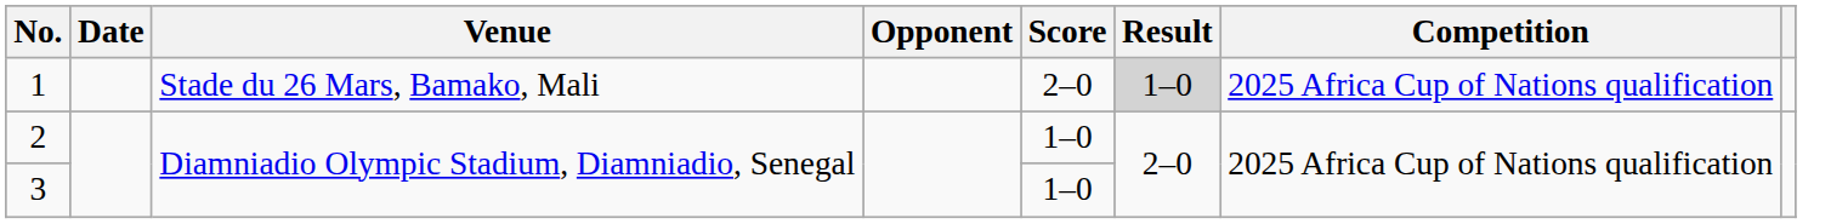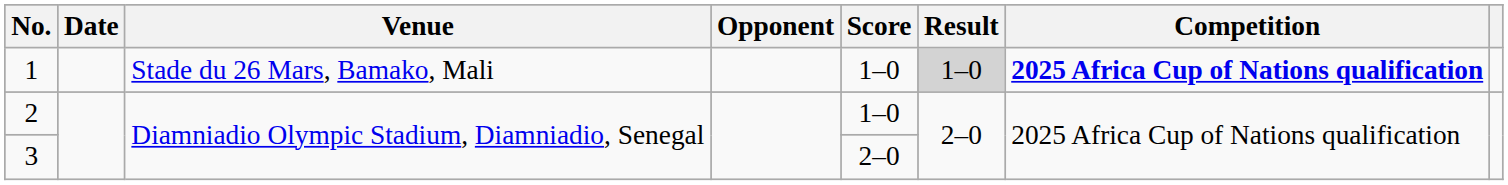1 | Score: 2–0 -> 1–0
1 | Competition: normal -> bold
3 | Score: 1–0 -> 2–0
